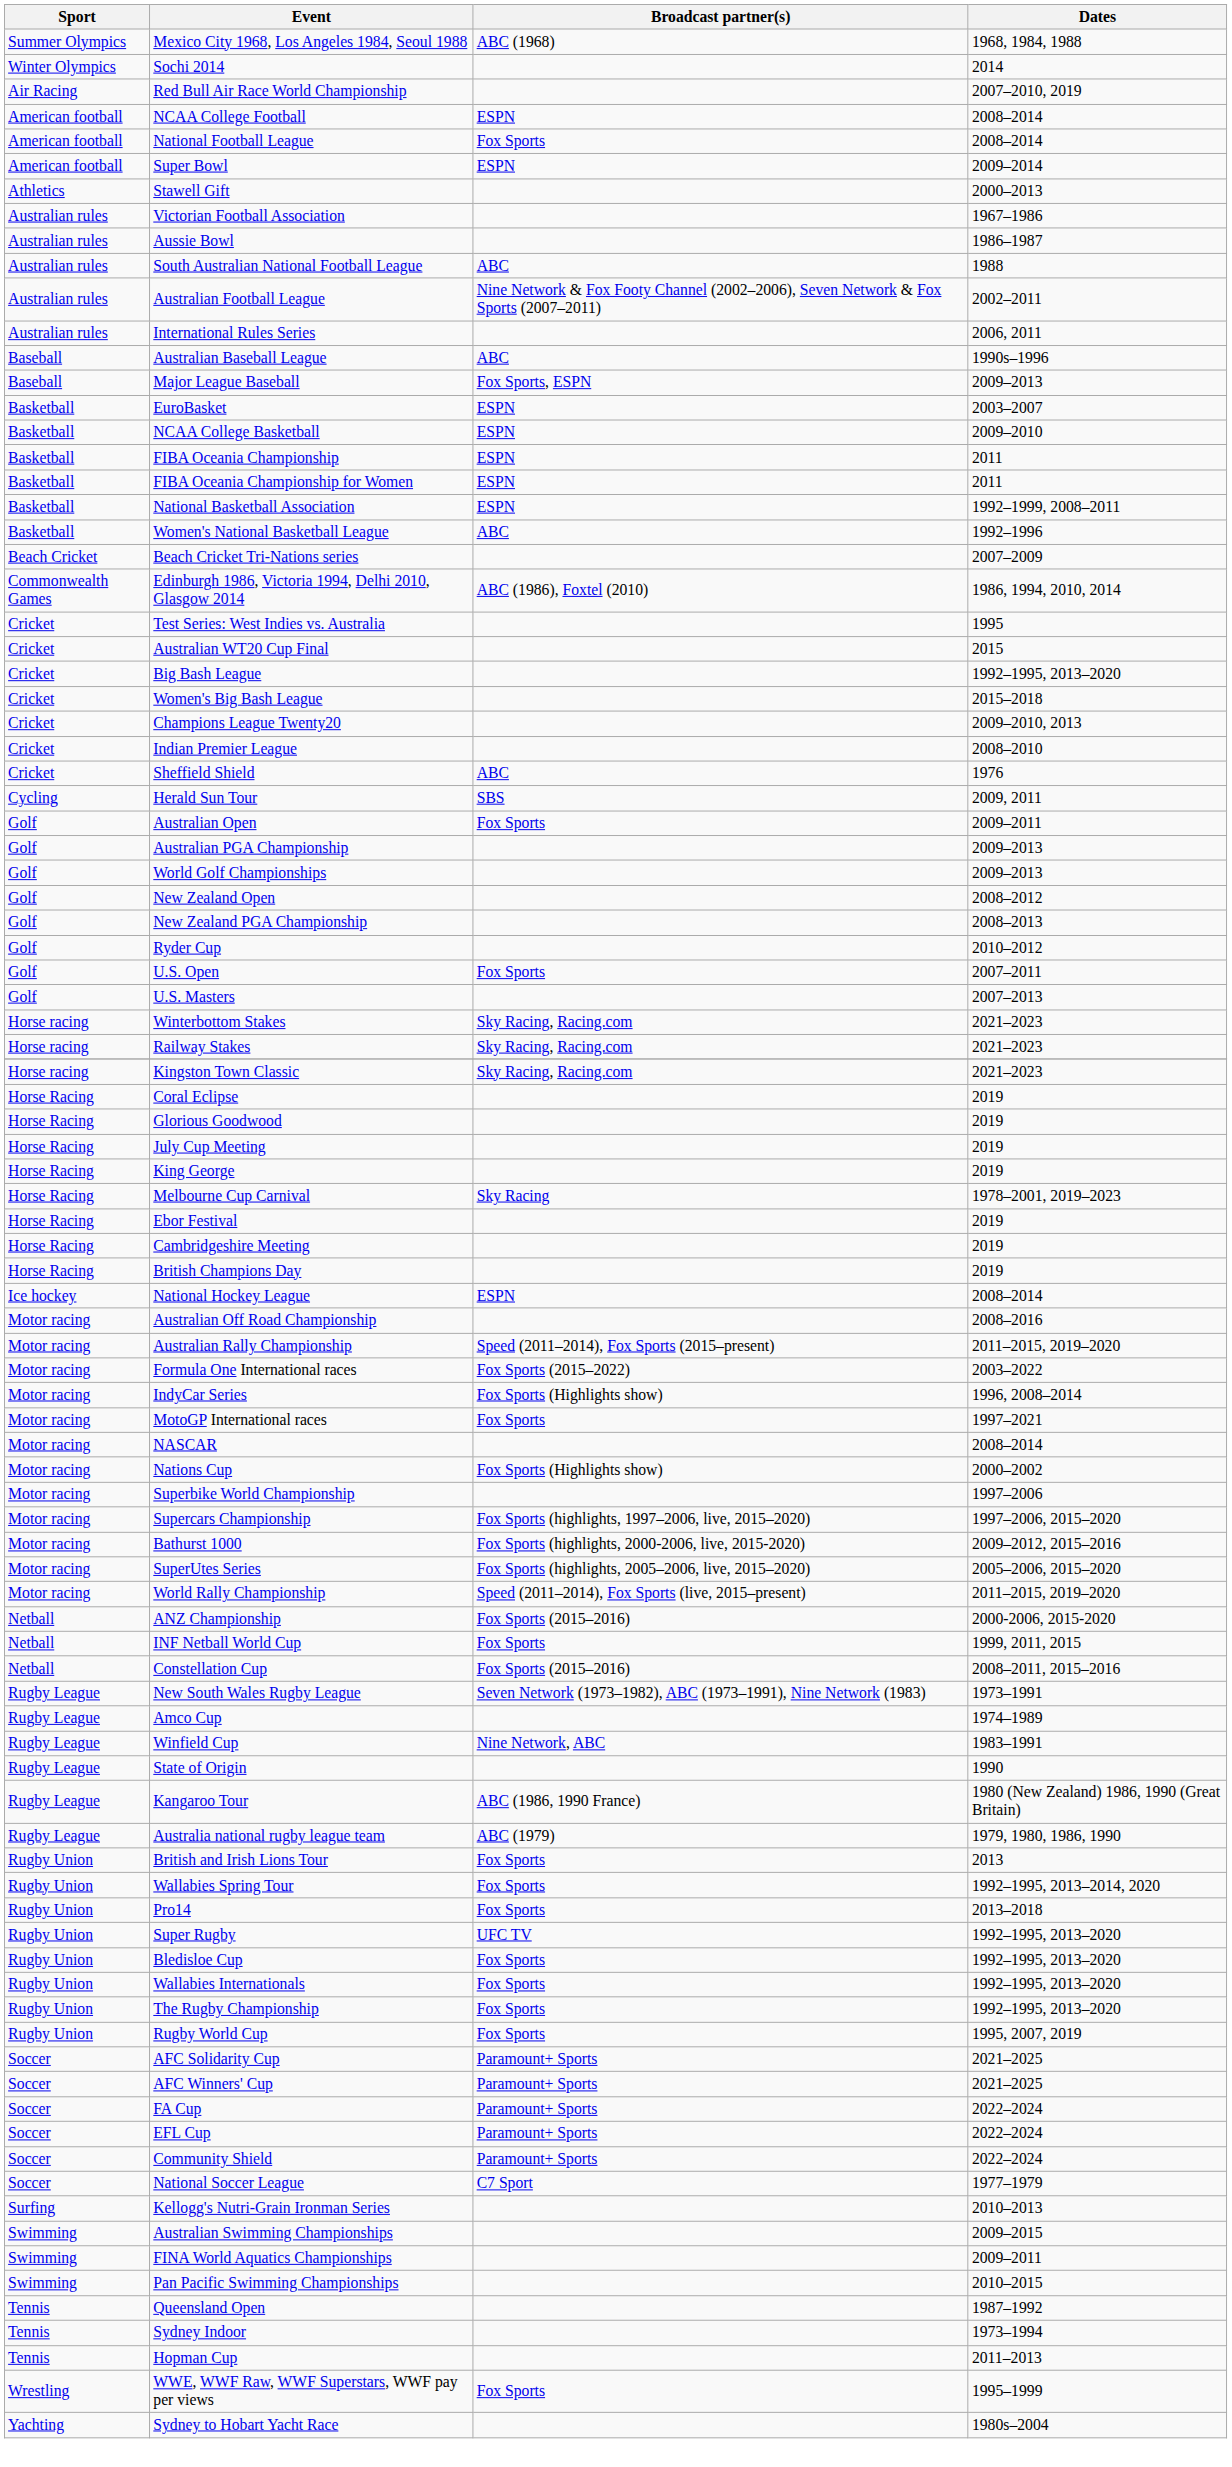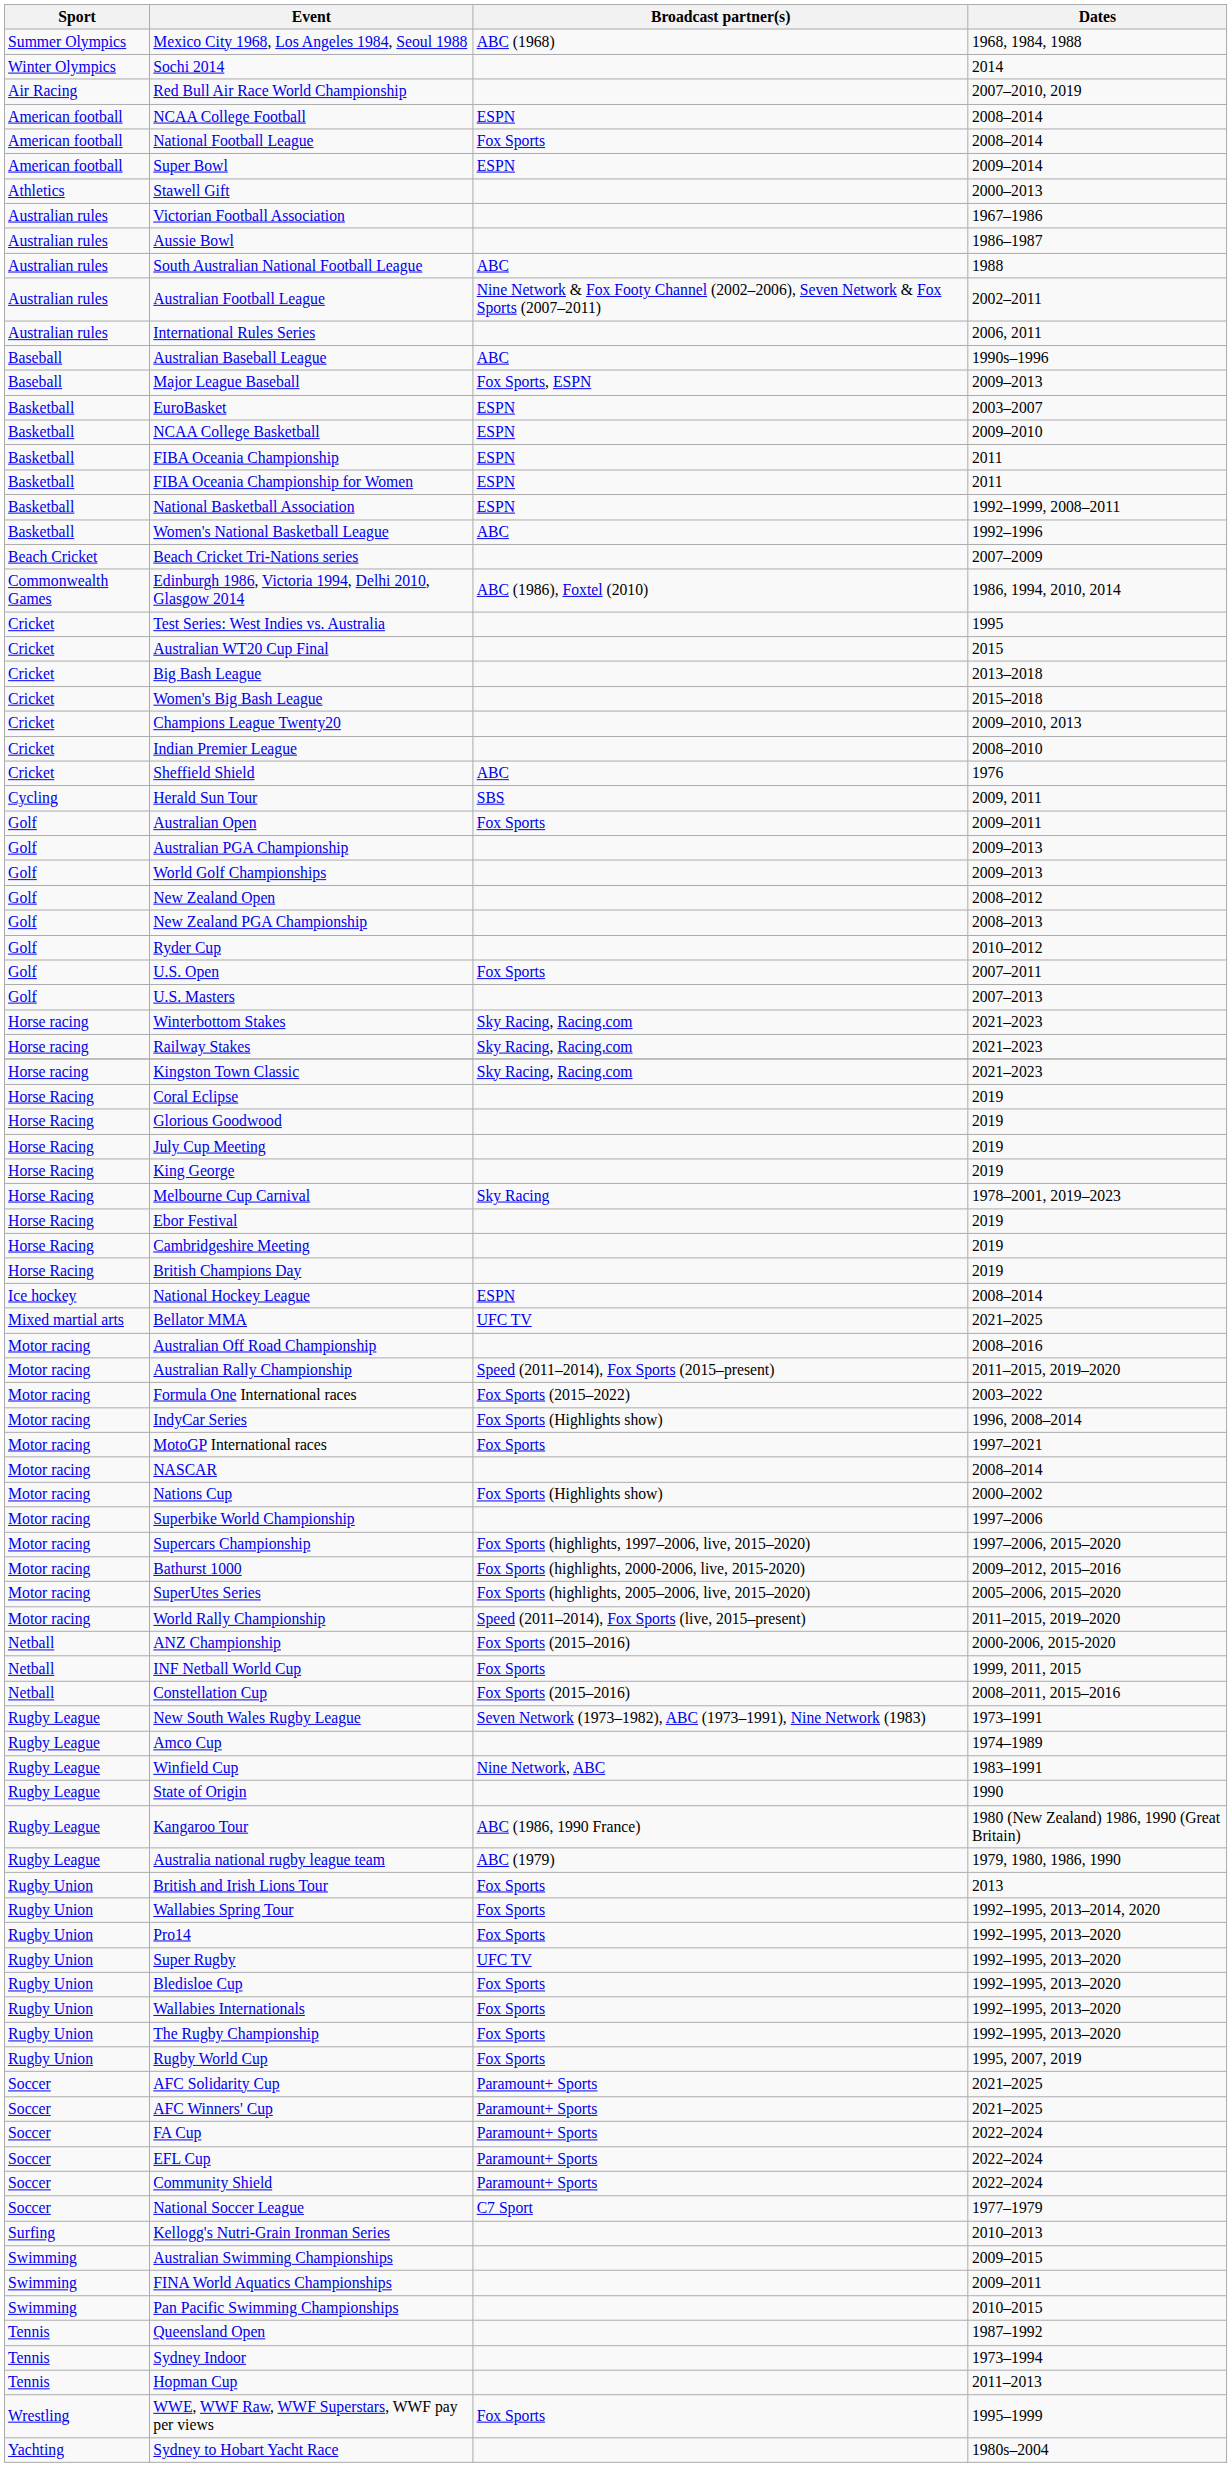Big Bash League | Dates: 1992–1995, 2013–2020 -> 2013–2018
+ row: Mixed martial arts | Bellator MMA | UFC TV | 2021–2025
Pro14 | Dates: 2013–2018 -> 1992–1995, 2013–2020
